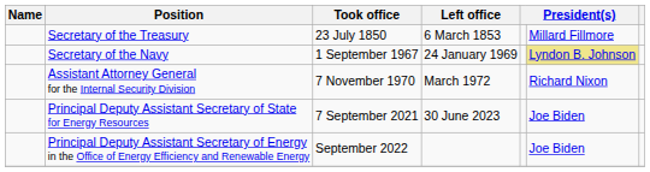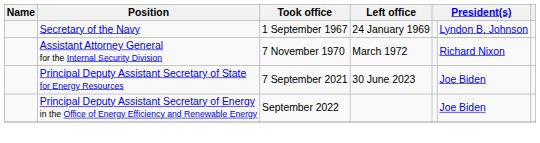- row: Secretary of the Treasury | 23 July 1850 | 6 March 1853 | Millard Fillmore
Secretary of the Navy | column 6: khaki background -> no background
